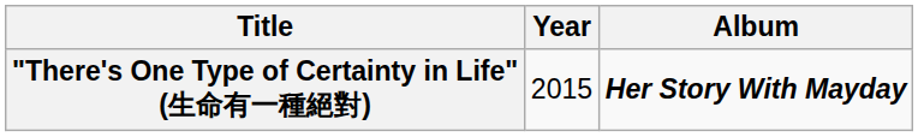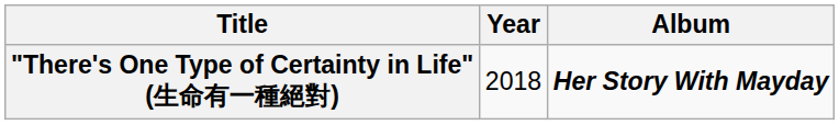"There's One Type of Certainty in Life" (生命有一種絕對) | Year: 2015 -> 2018
